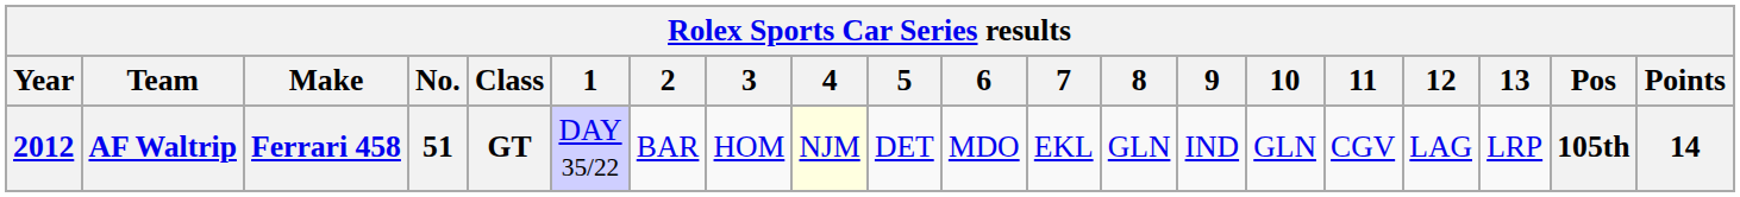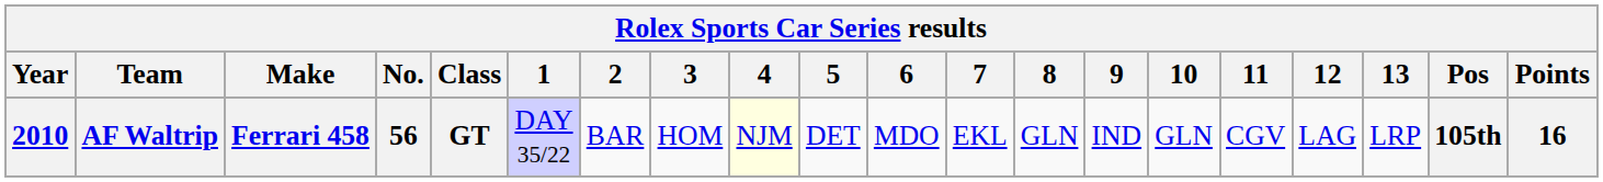AF Waltrip | Year: 2012 -> 2010
AF Waltrip | No.: 51 -> 56
AF Waltrip | Points: 14 -> 16
